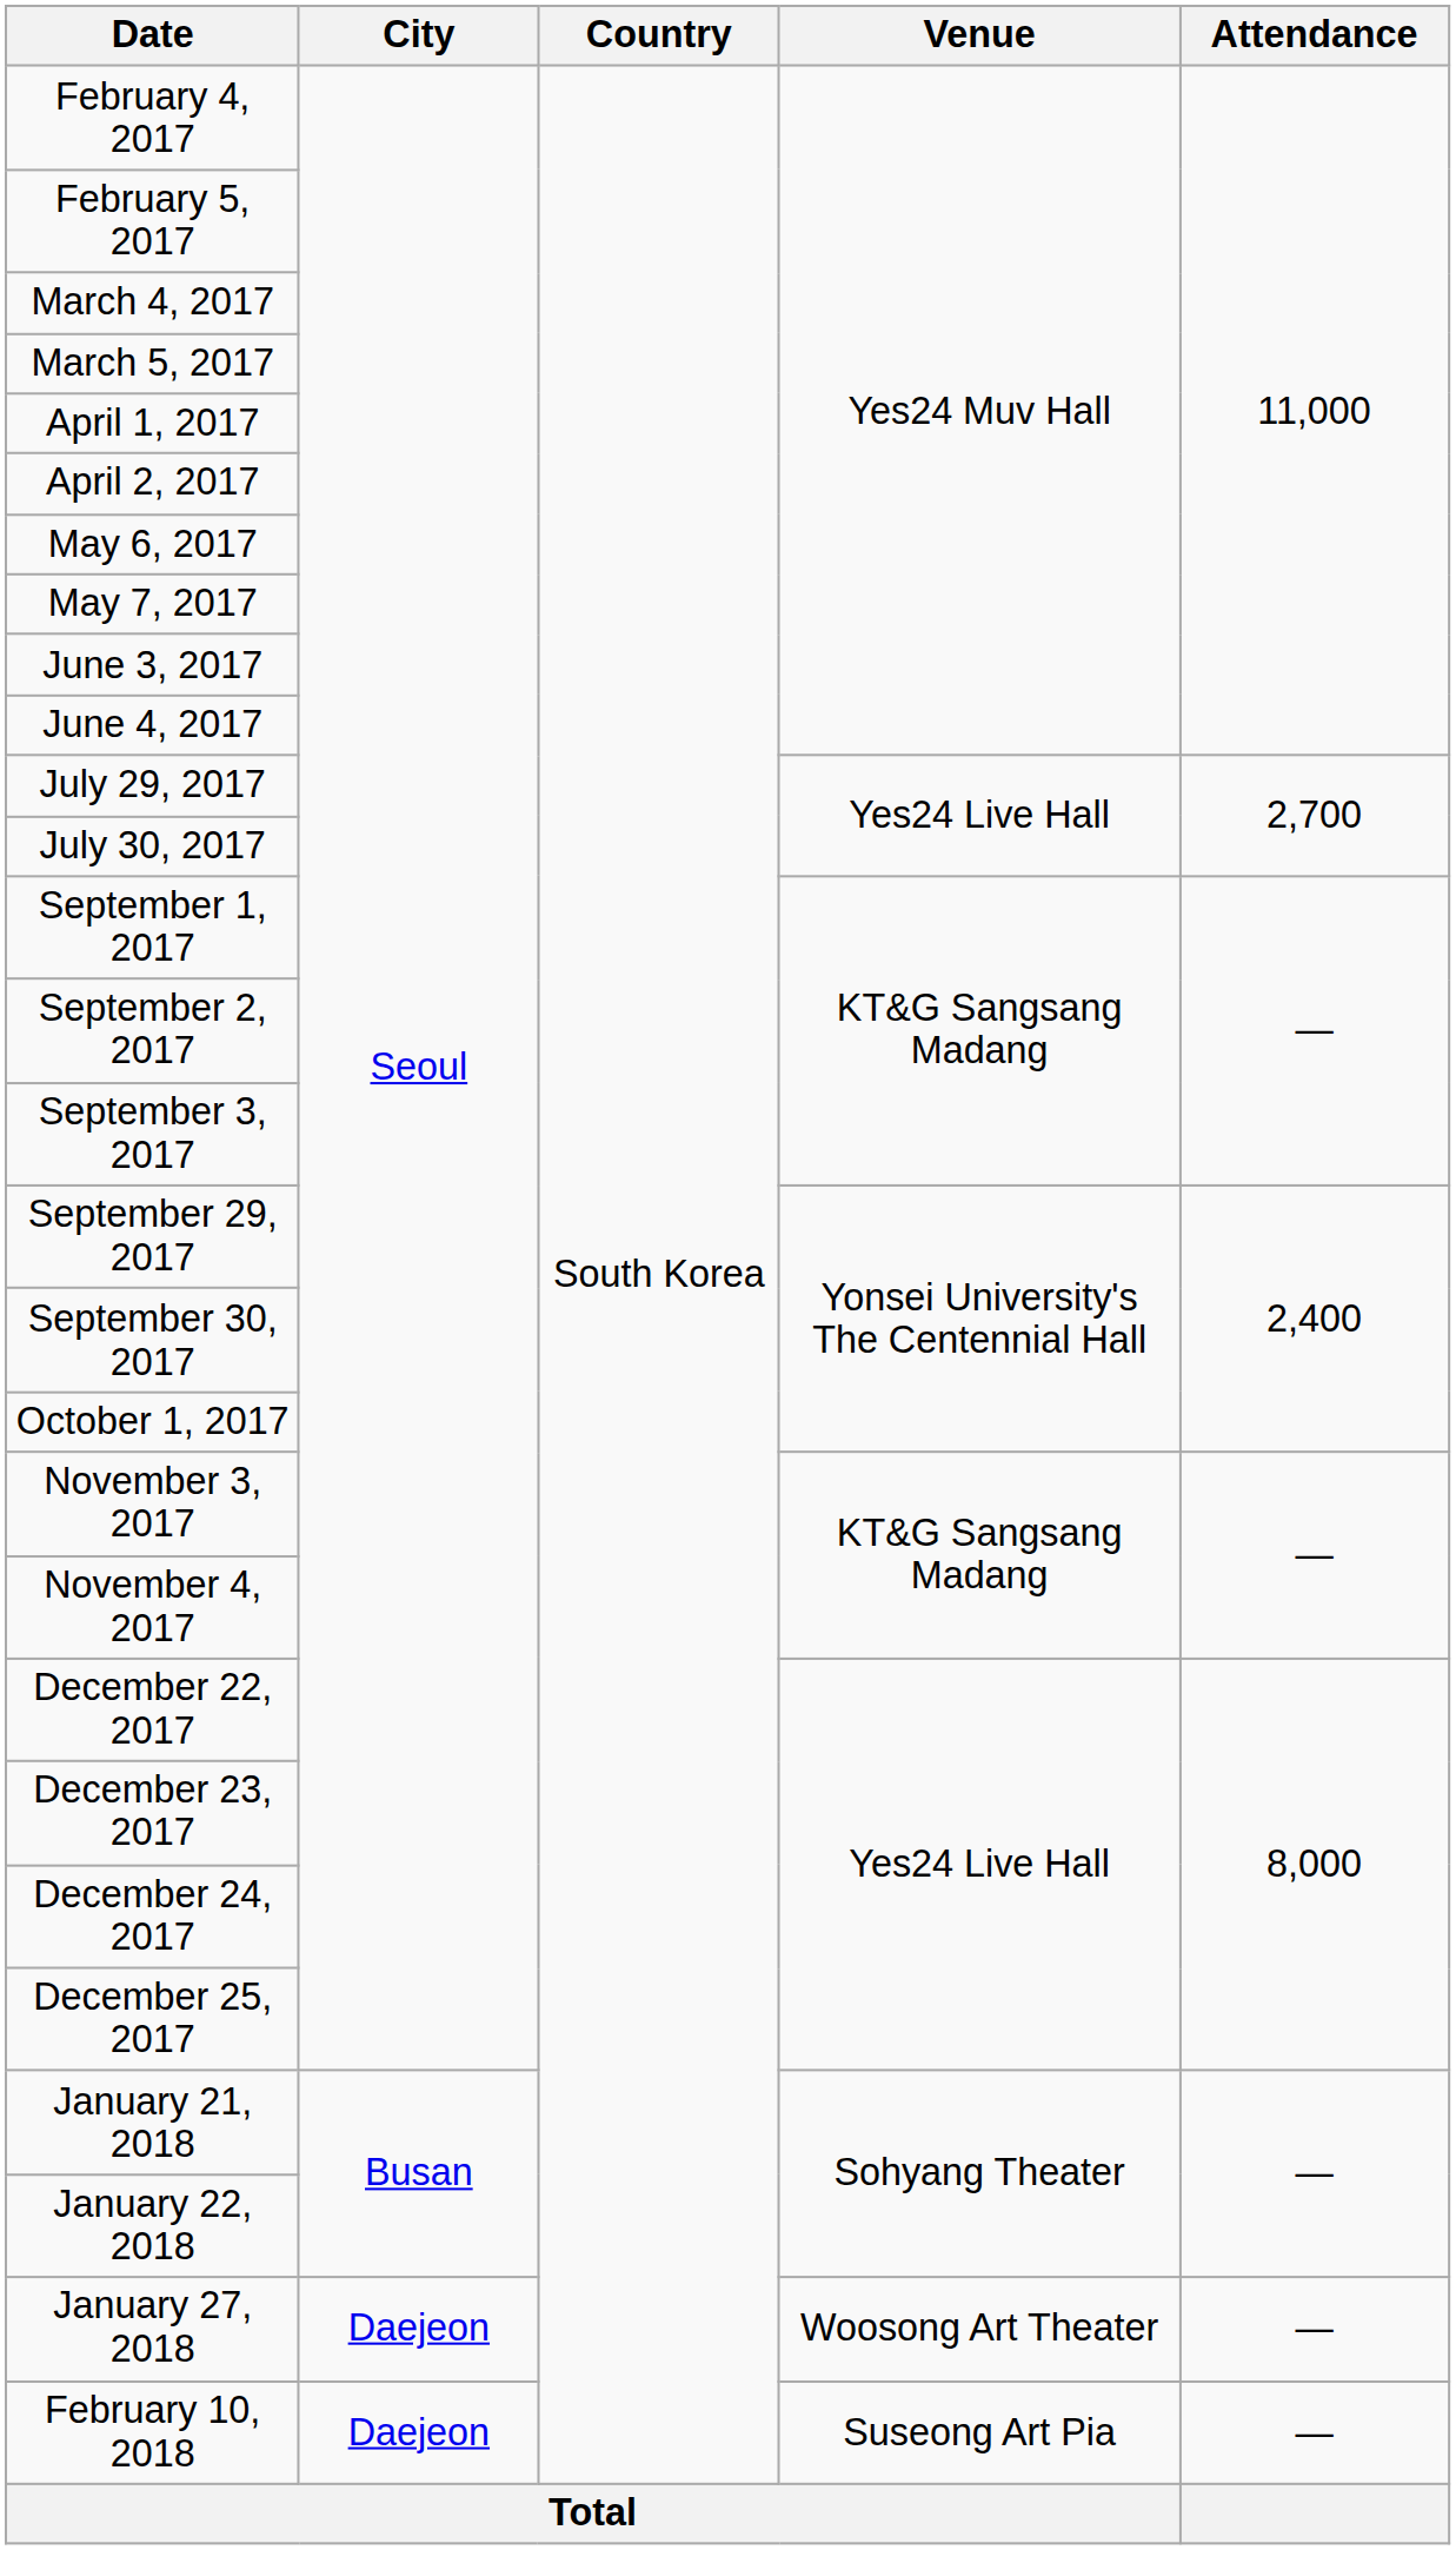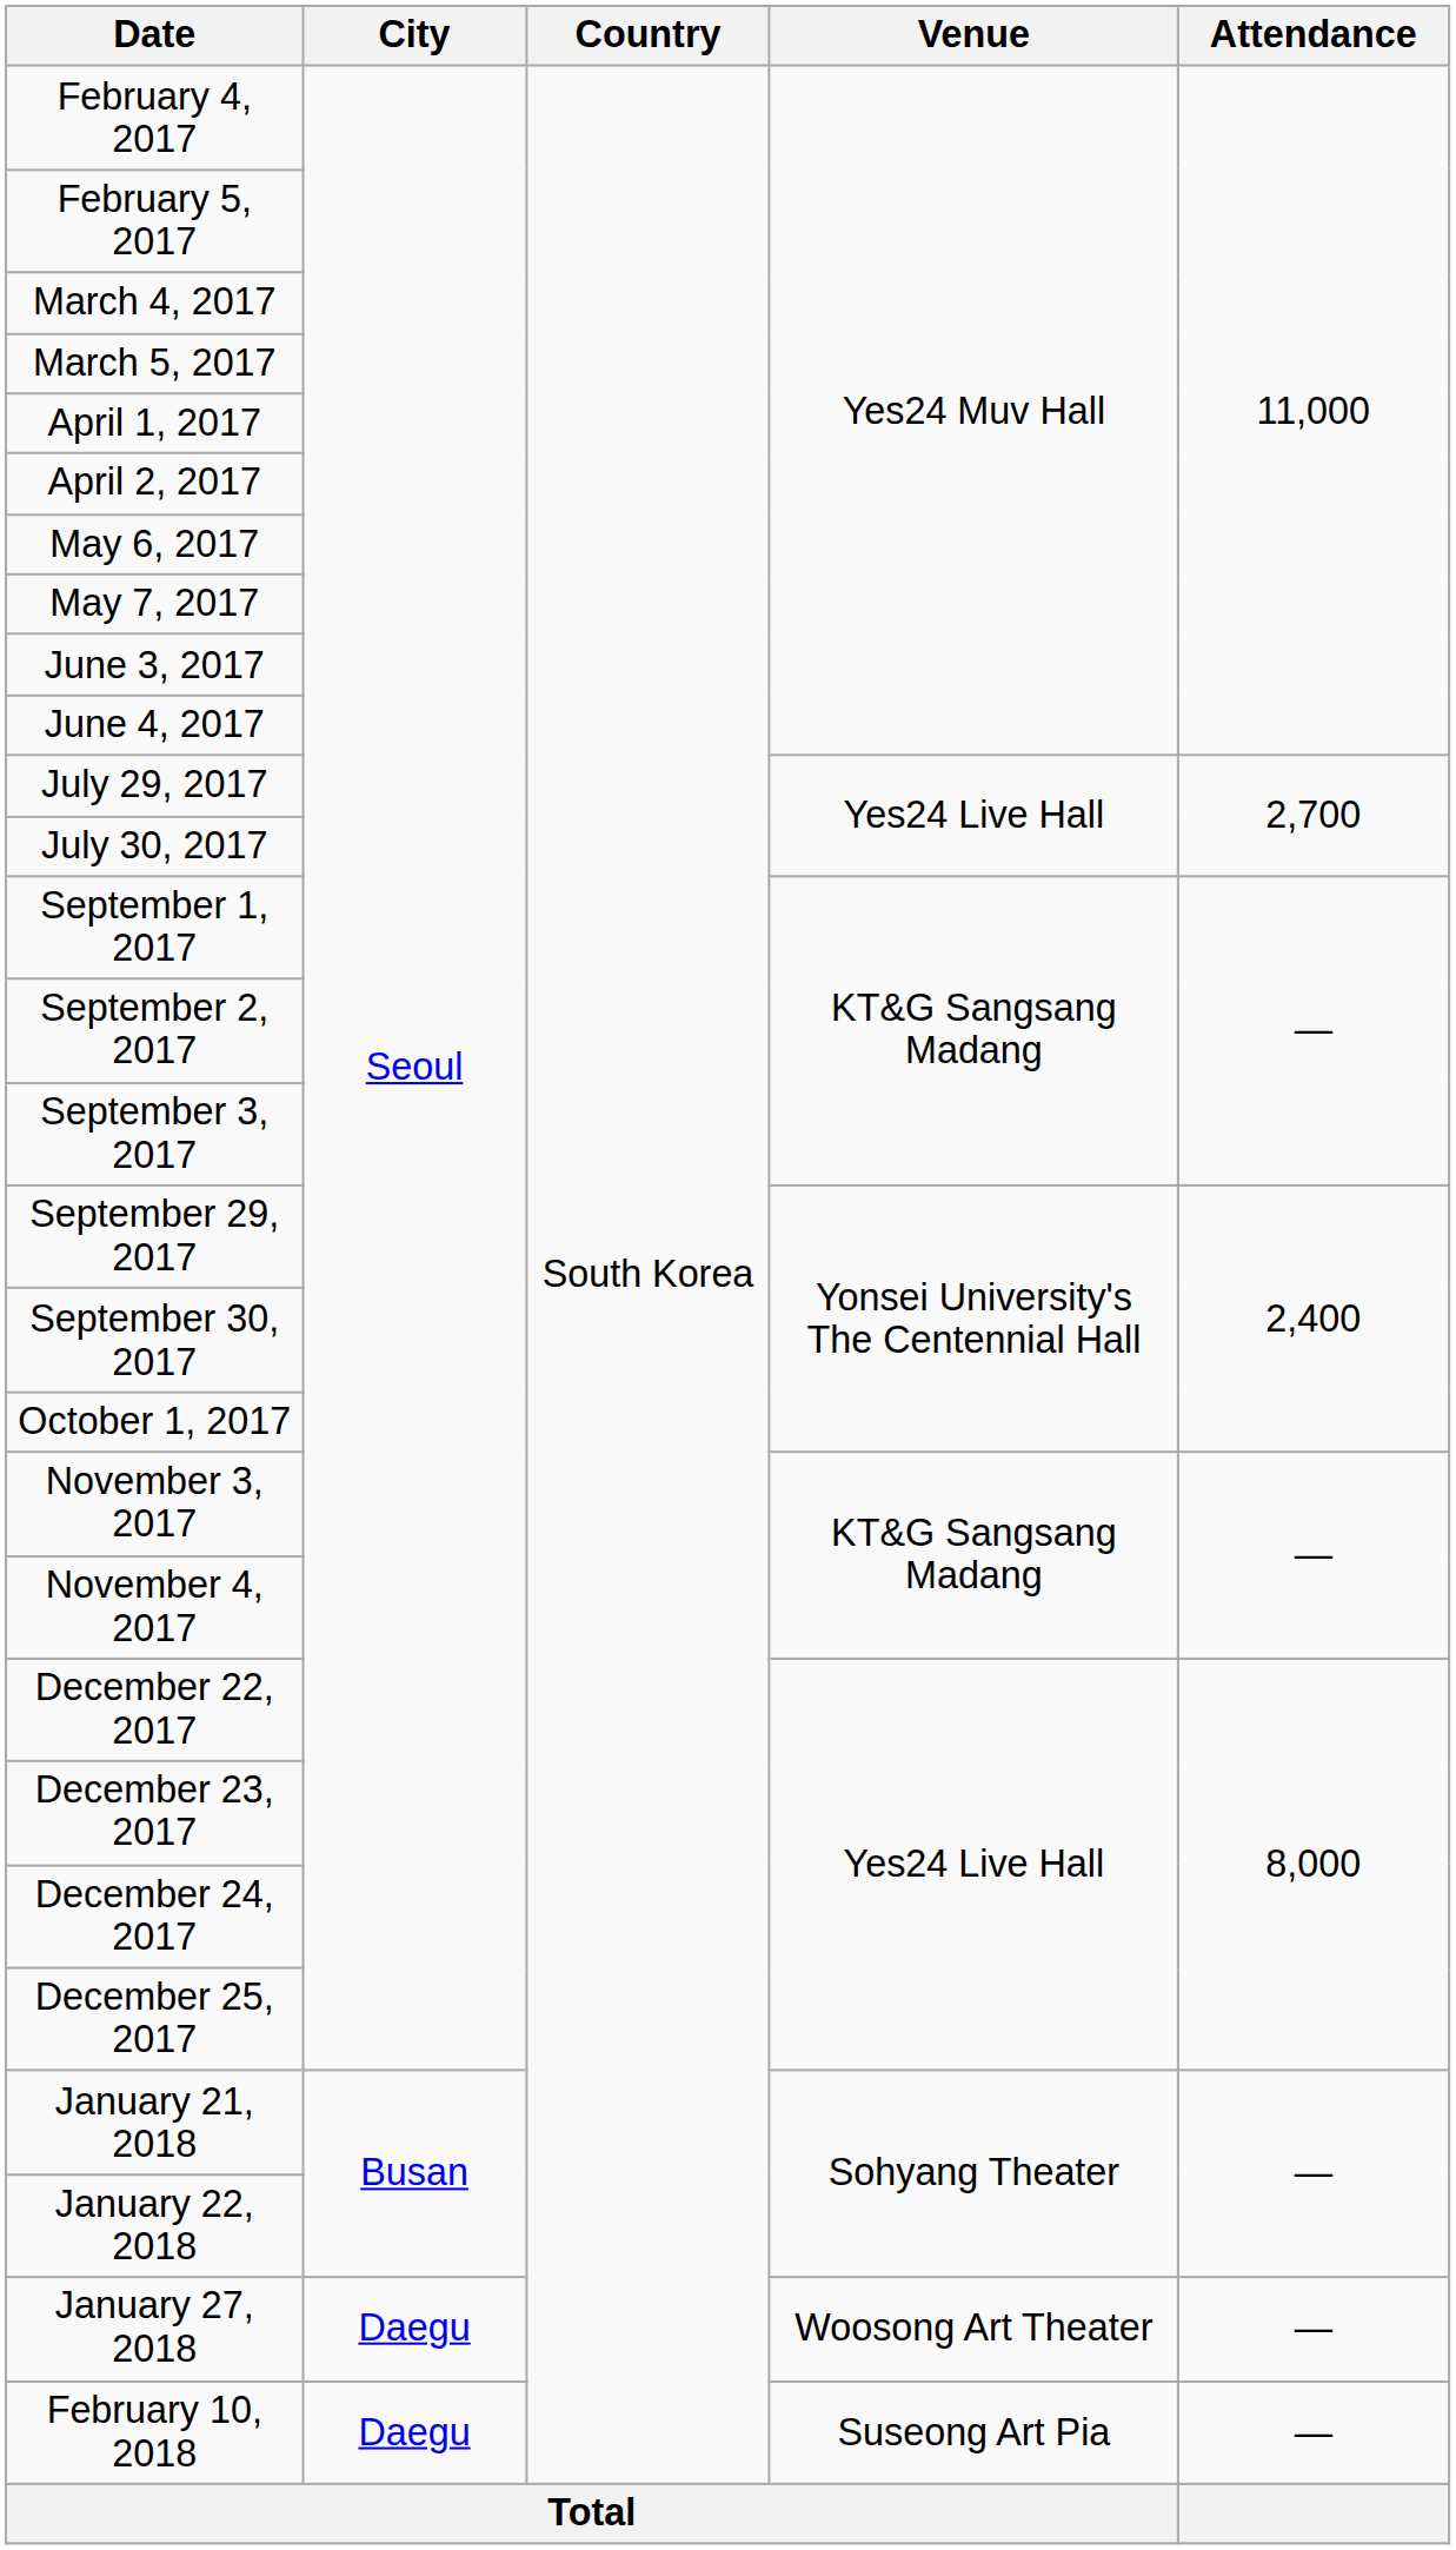January 27, 2018 | City: Daejeon -> Daegu
February 10, 2018 | City: Daejeon -> Daegu
